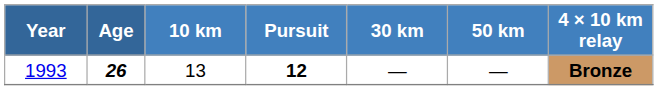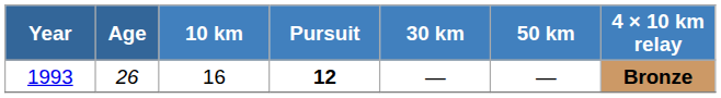1993 | Age: bold -> normal
1993 | 10 km: 13 -> 16
